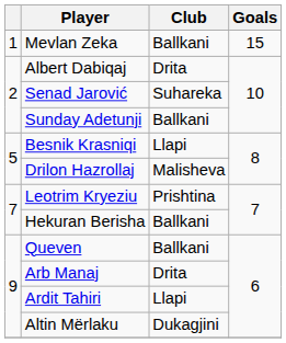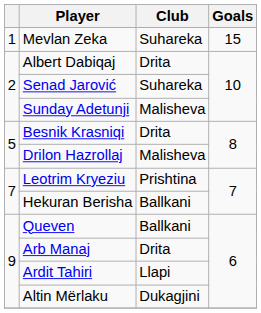Mevlan Zeka | Club: Ballkani -> Suhareka
Sunday Adetunji | Club: Ballkani -> Malisheva
Besnik Krasniqi | Club: Llapi -> Drita
